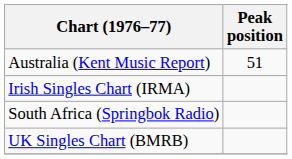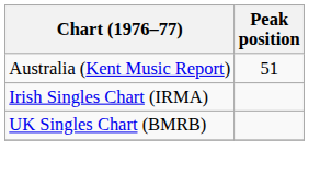- row: South Africa (Springbok Radio)
